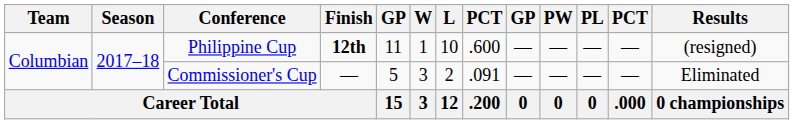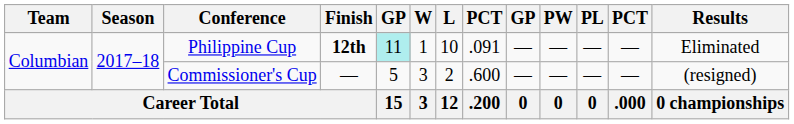Philippine Cup | column 5: no background -> paleturquoise background
Philippine Cup | column 8: .600 -> .091
Philippine Cup | Results: (resigned) -> Eliminated
Commissioner's Cup | column 8: .091 -> .600
Commissioner's Cup | Results: Eliminated -> (resigned)
